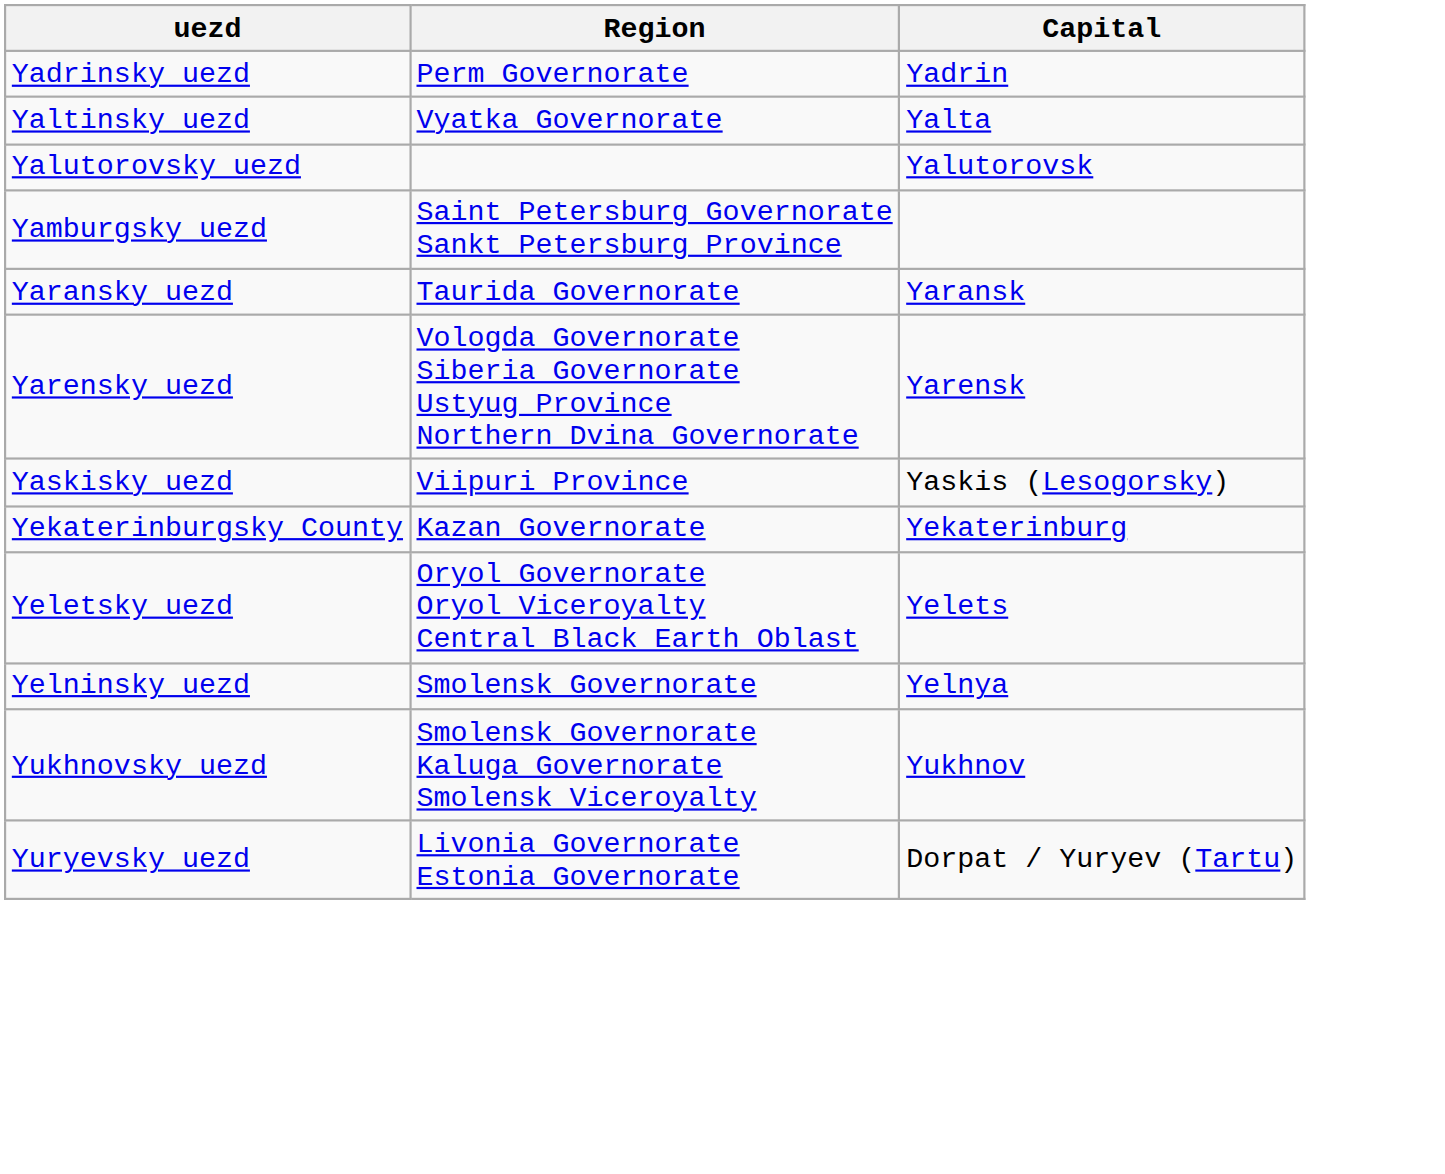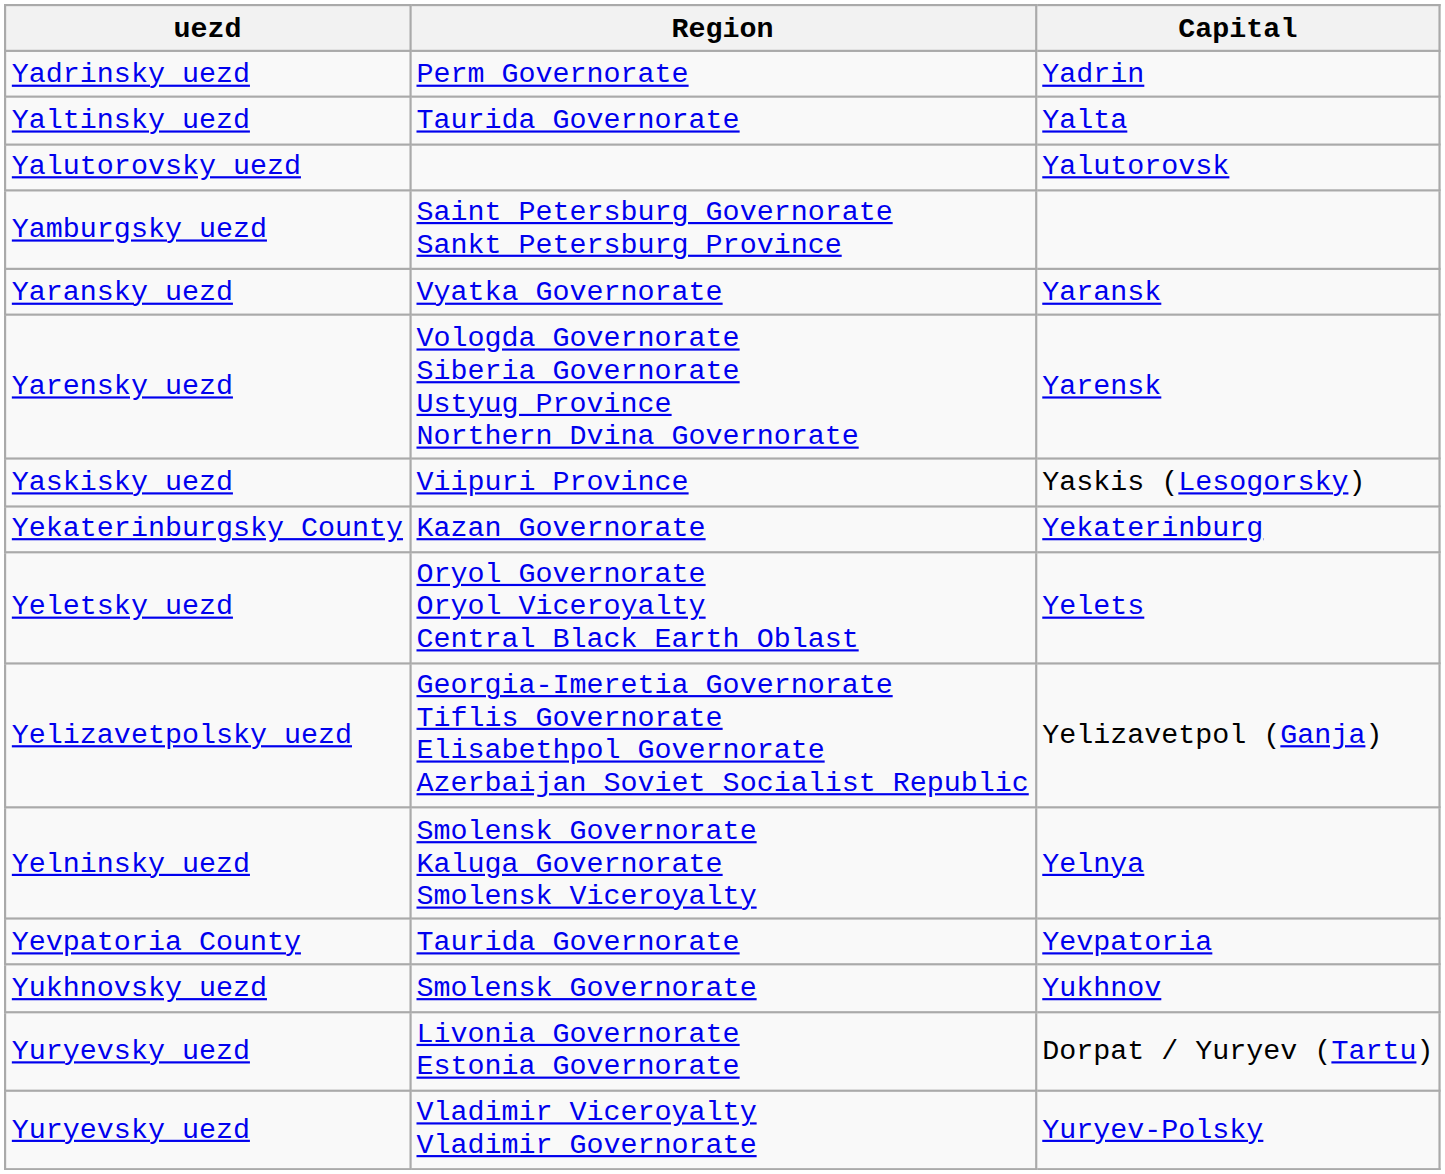Yalta | Region: Vyatka Governorate -> Taurida Governorate
Yaransk | Region: Taurida Governorate -> Vyatka Governorate
+ row: Yelizavetpolsky uezd | Georgia-Imeretia Governorate Tiflis Governorate Elisabethpol Governorate Azerbaijan Soviet Socialist Republic | Yelizavetpol (Ganja)
Yelnya | Region: Smolensk Governorate -> Smolensk Governorate Kaluga Governorate Smolensk Viceroyalty
+ row: Yevpatoria County | Taurida Governorate | Yevpatoria
Yukhnov | Region: Smolensk Governorate Kaluga Governorate Smolensk Viceroyalty -> Smolensk Governorate
+ row: Yuryevsky uezd | Vladimir Viceroyalty Vladimir Governorate | Yuryev-Polsky
